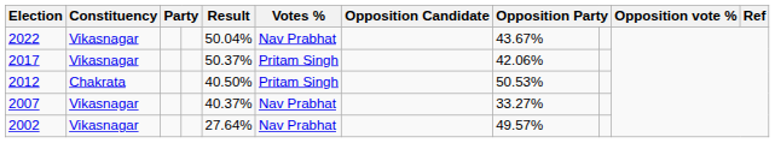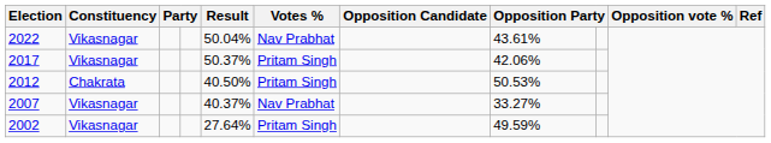2022 | column 8: 43.67% -> 43.61%
2002 | Votes %: Nav Prabhat -> Pritam Singh
2002 | column 8: 49.57% -> 49.59%
